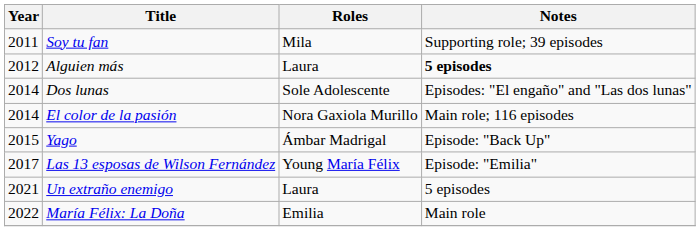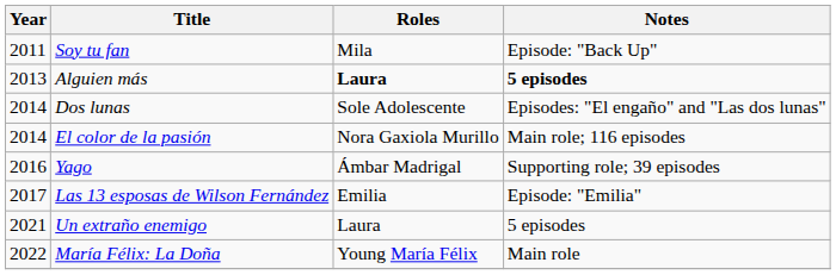Soy tu fan | Notes: Supporting role; 39 episodes -> Episode: "Back Up"
Alguien más | Year: 2012 -> 2013
Alguien más | Roles: normal -> bold
Yago | Year: 2015 -> 2016
Yago | Notes: Episode: "Back Up" -> Supporting role; 39 episodes
Las 13 esposas de Wilson Fernández | Roles: Young María Félix -> Emilia
María Félix: La Doña | Roles: Emilia -> Young María Félix
